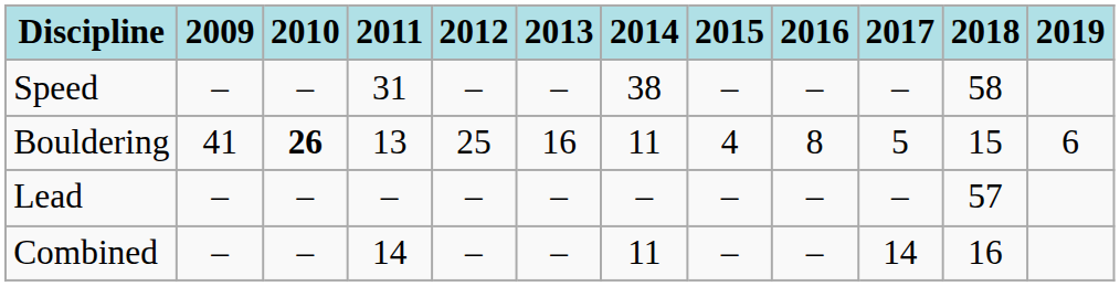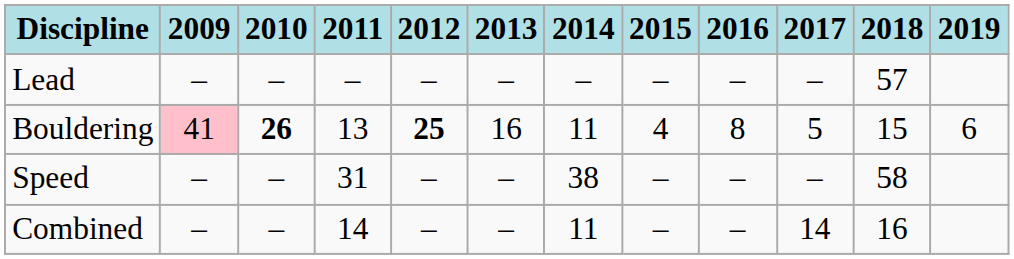rows swapped: Lead <-> Speed
Bouldering | 2009: no background -> pink background
Bouldering | 2012: normal -> bold
